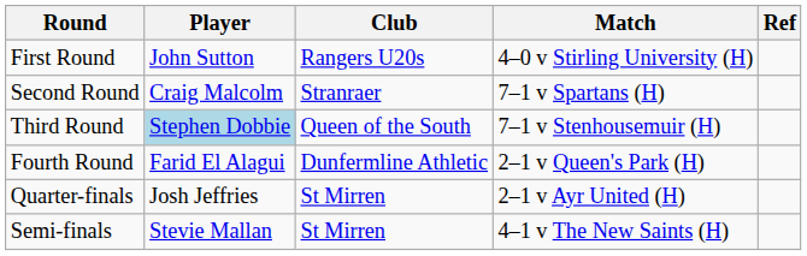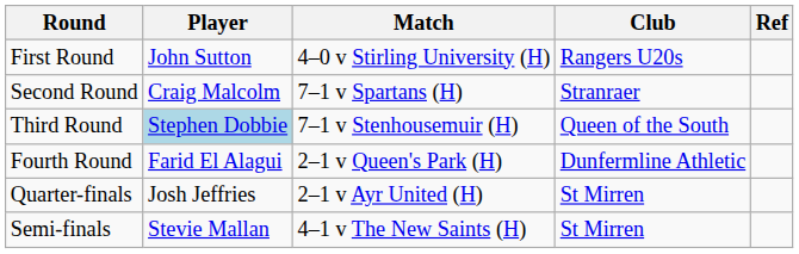columns swapped: Club <-> Match
